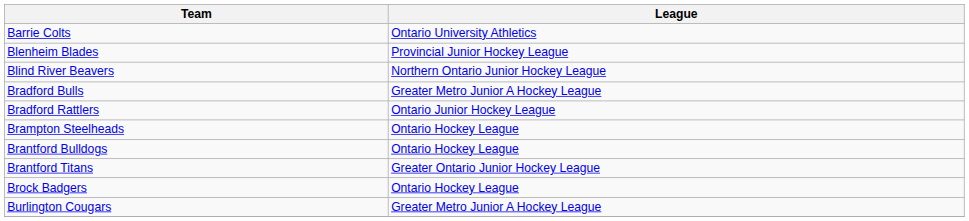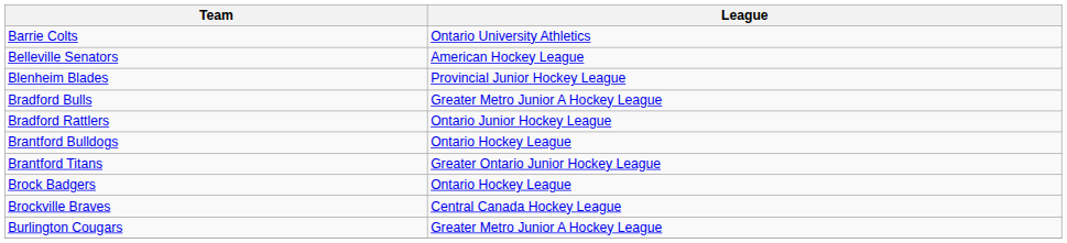+ row: Belleville Senators | American Hockey League
- row: Blind River Beavers | Northern Ontario Junior Hockey League
- row: Brampton Steelheads | Ontario Hockey League
+ row: Brockville Braves | Central Canada Hockey League
